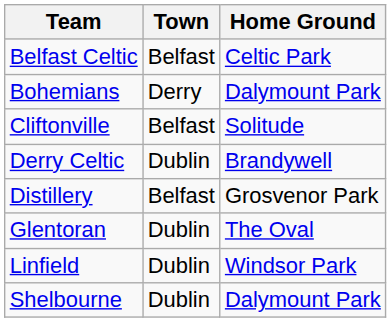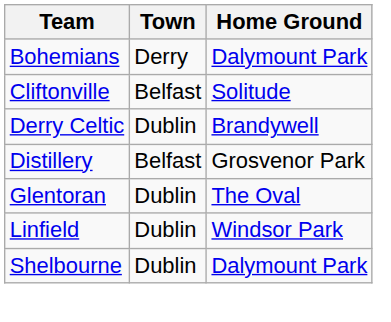- row: Belfast Celtic | Belfast | Celtic Park
